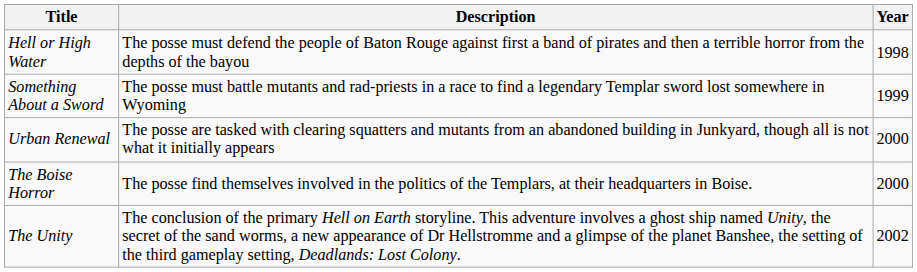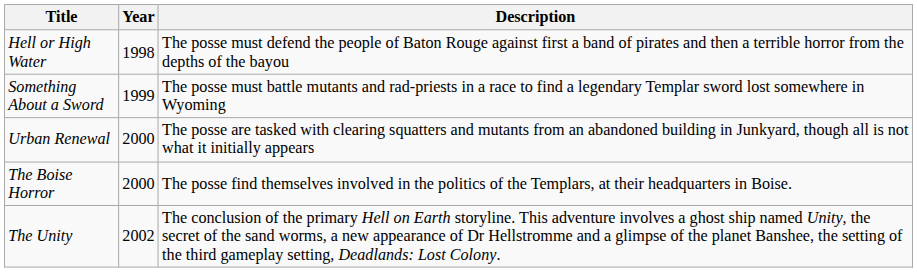columns swapped: Description <-> Year
